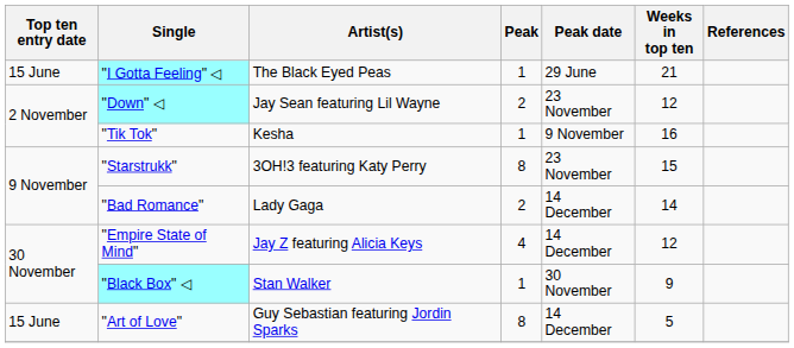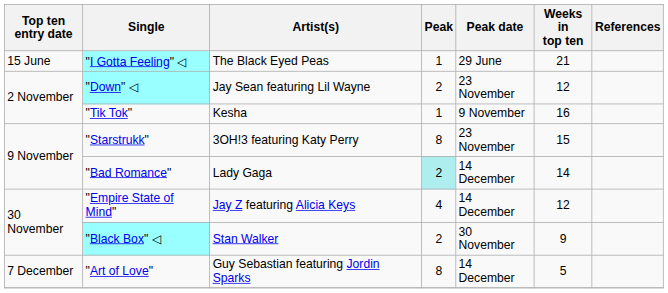"Bad Romance" | Peak: no background -> paleturquoise background
"Black Box" ◁ | Peak: 1 -> 2
"Art of Love" | Top ten entry date: 15 June -> 7 December
